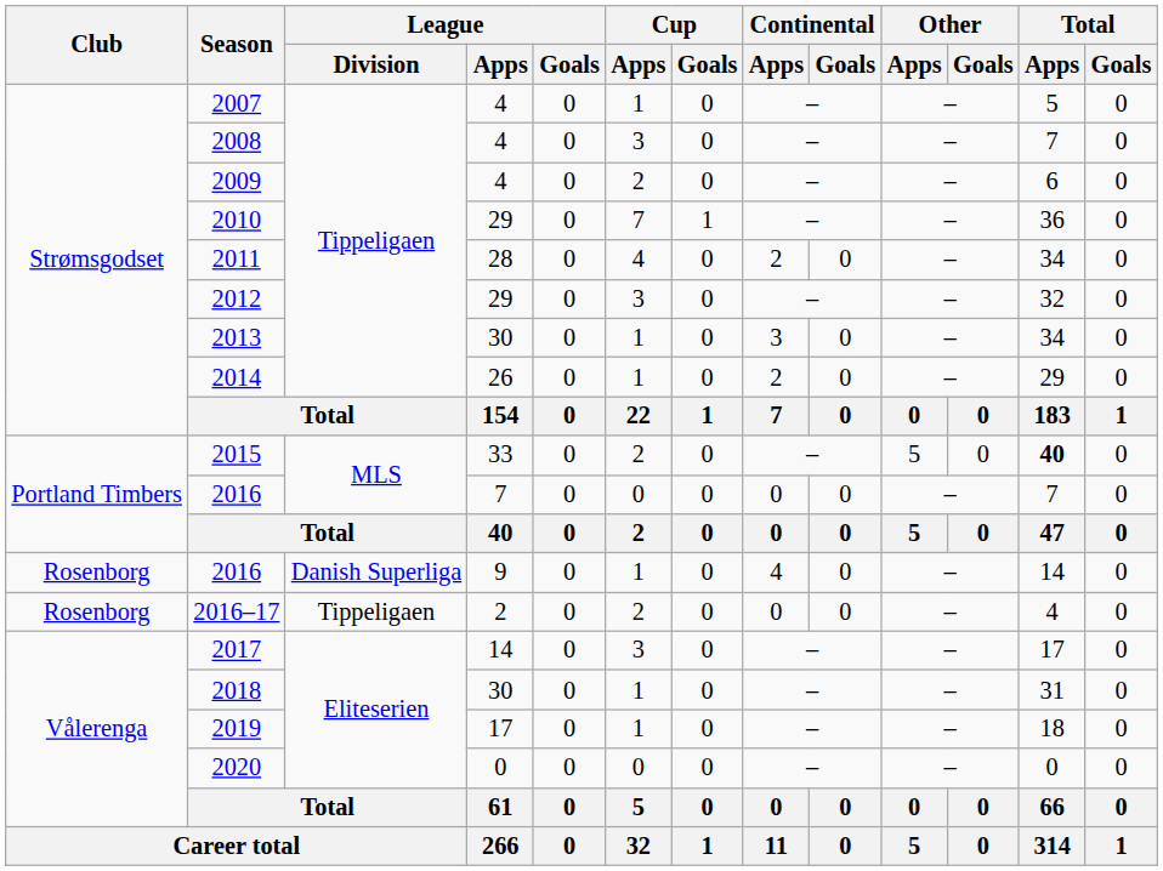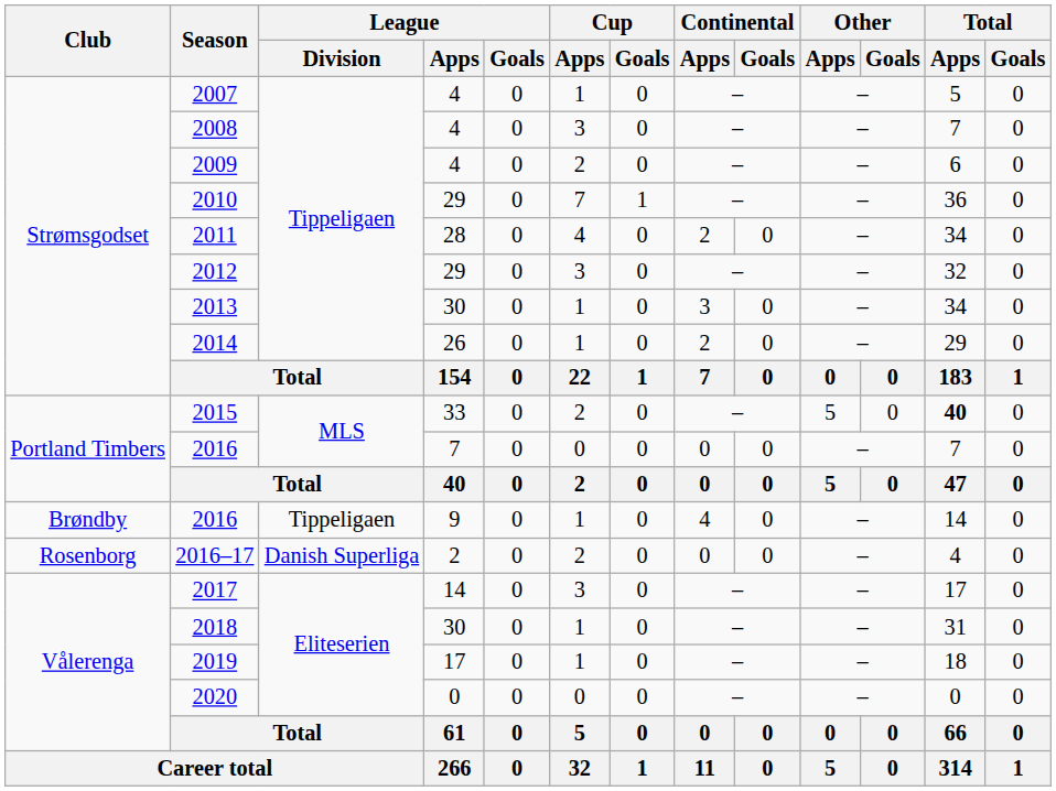2016 / 9 | Club: Rosenborg -> Brøndby
2016 / 9 | League / Division: Danish Superliga -> Tippeligaen
2016–17 | League / Division: Tippeligaen -> Danish Superliga
